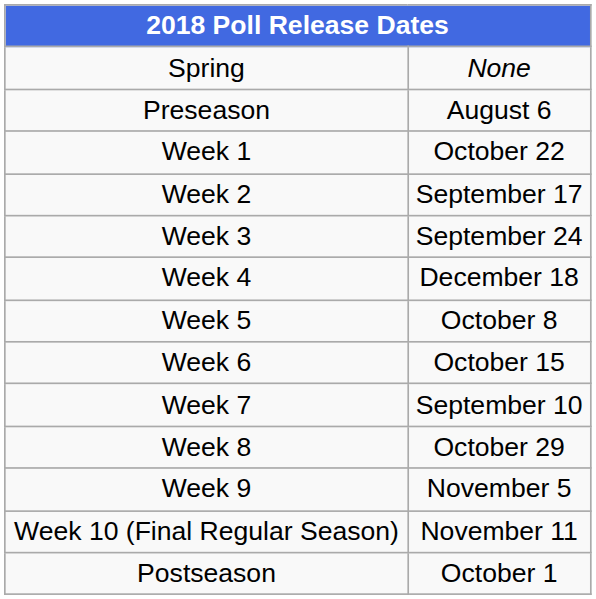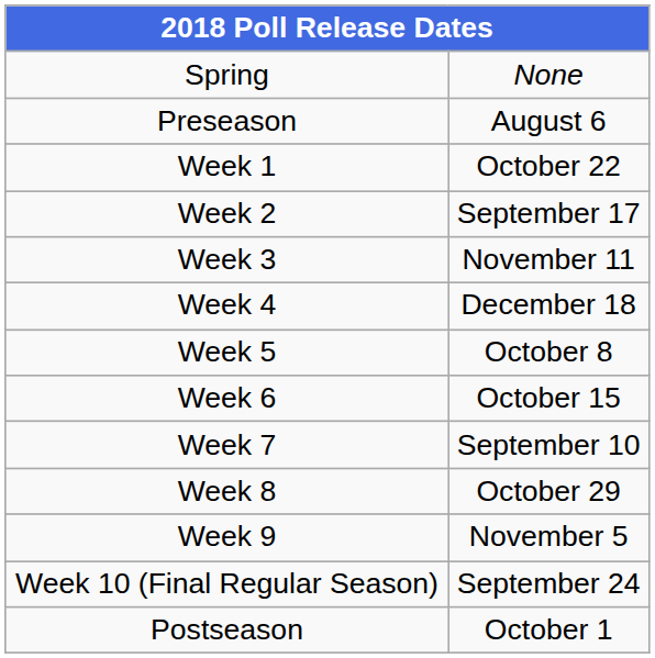Week 3 | column 2: September 24 -> November 11
Week 10 (Final Regular Season) | column 2: November 11 -> September 24
